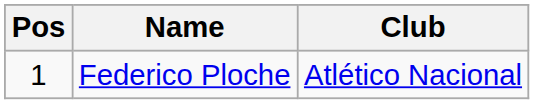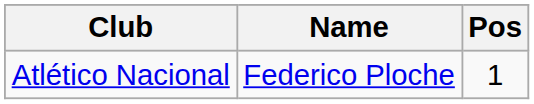columns swapped: Pos <-> Club
